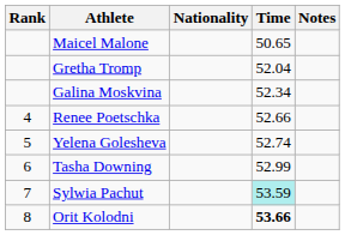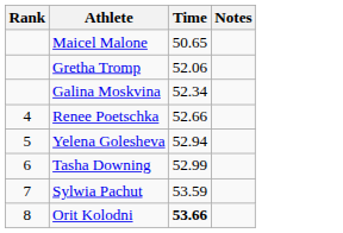- column: Nationality
Gretha Tromp | Time: 52.04 -> 52.06
Yelena Golesheva | Time: 52.74 -> 52.94
Sylwia Pachut | Time: paleturquoise background -> no background
